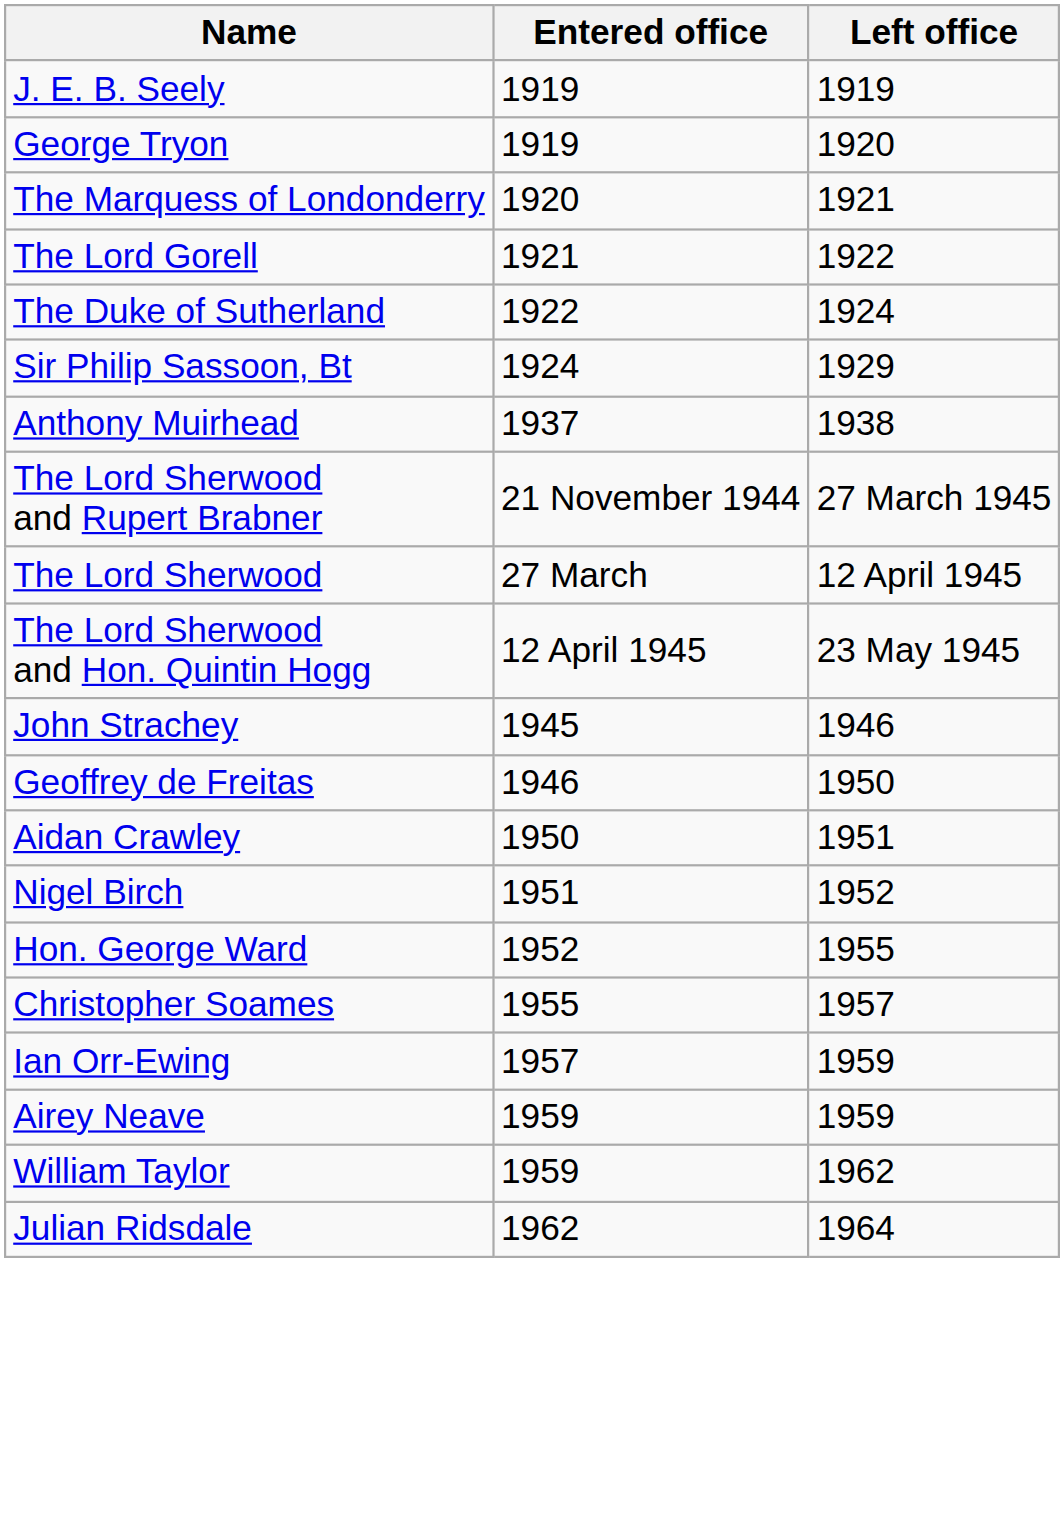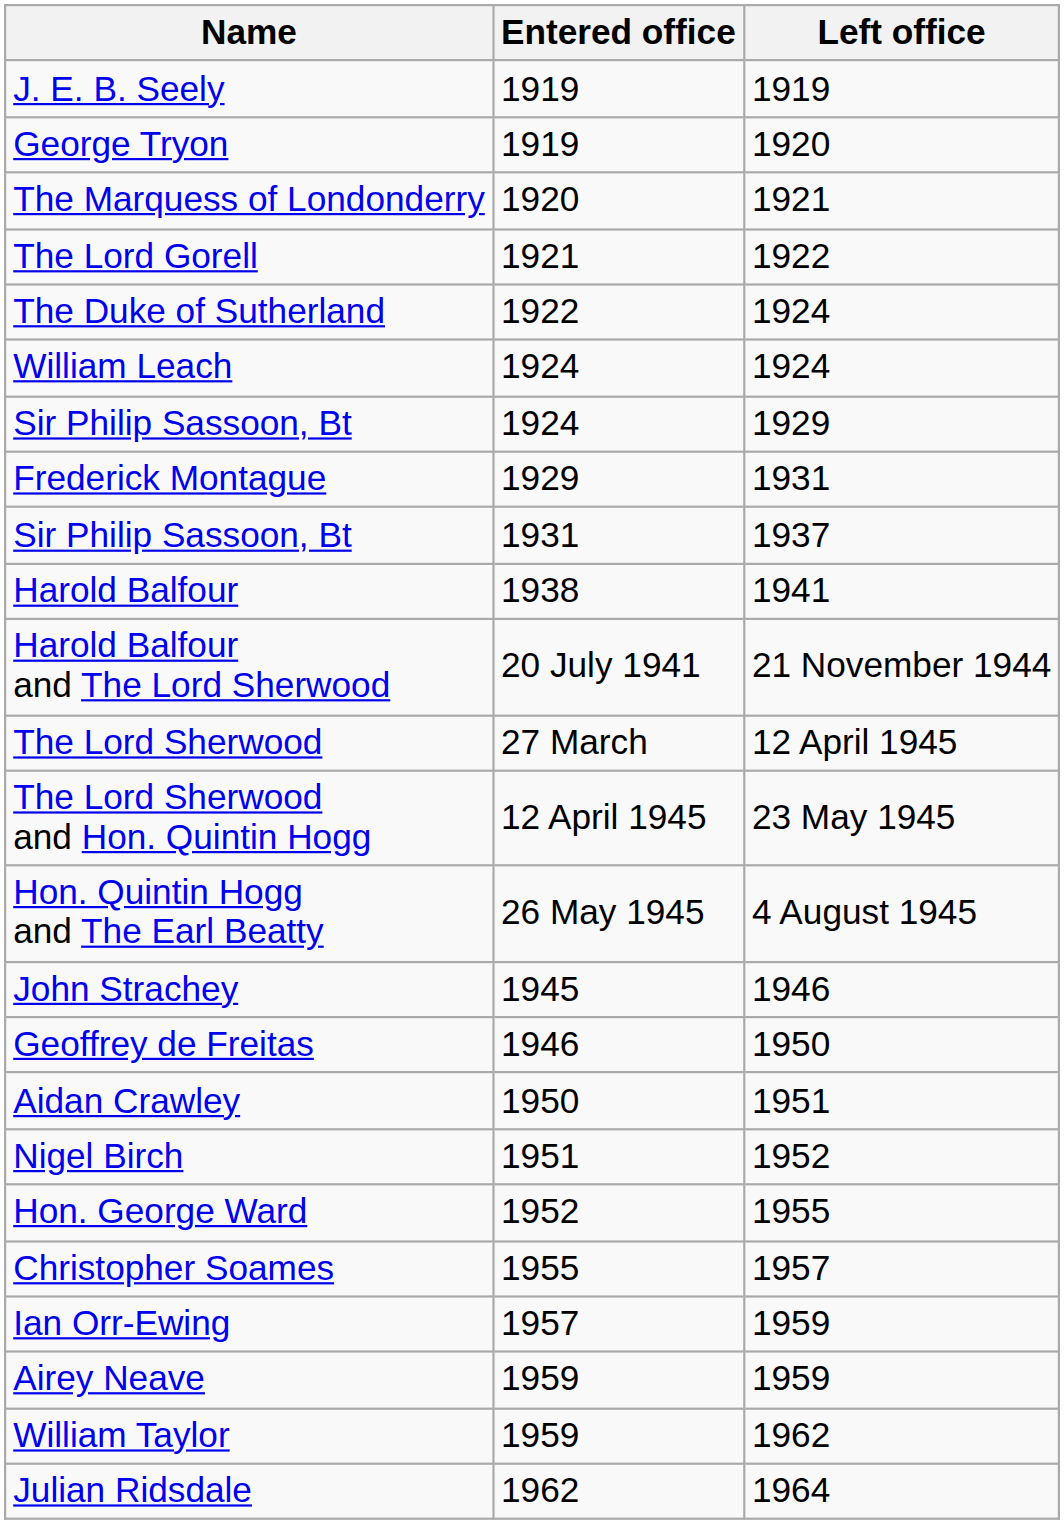+ row: William Leach | 1924 | 1924
+ row: Frederick Montague | 1929 | 1931
+ row: Sir Philip Sassoon, Bt | 1931 | 1937
- row: Anthony Muirhead | 1937 | 1938
+ row: Harold Balfour | 1938 | 1941
+ row: Harold Balfour and The Lord Sherwood | 20 July 1941 | 21 November 1944
- row: The Lord Sherwood and Rupert Brabner | 21 November 1944 | 27 March 1945
+ row: Hon. Quintin Hogg and The Earl Beatty | 26 May 1945 | 4 August 1945
